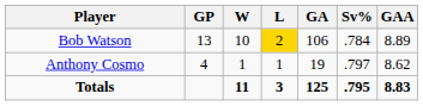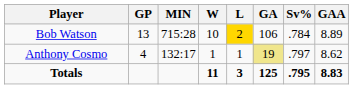+ column: MIN | 715:28 | 132:17
Anthony Cosmo | GA: no background -> khaki background
